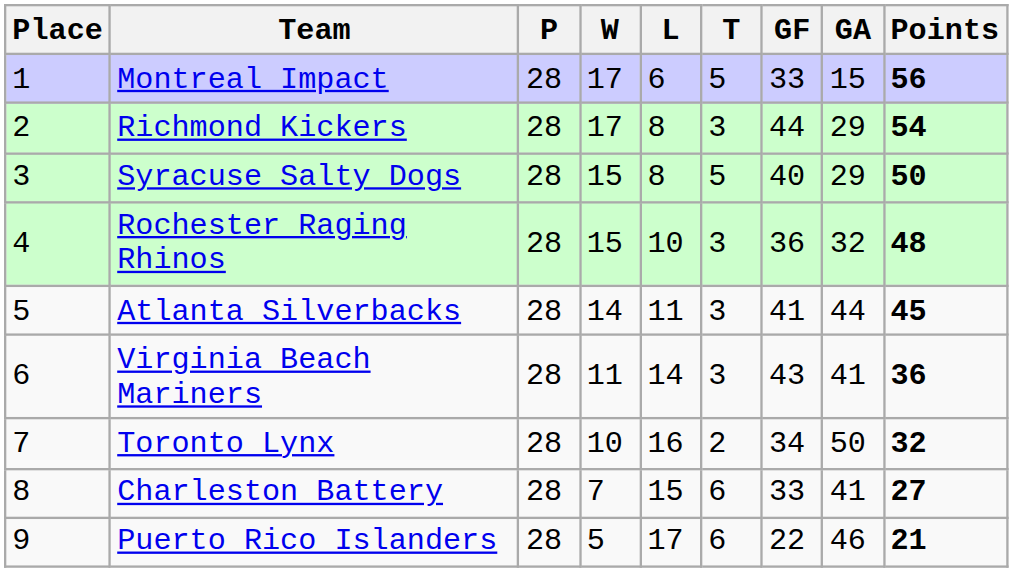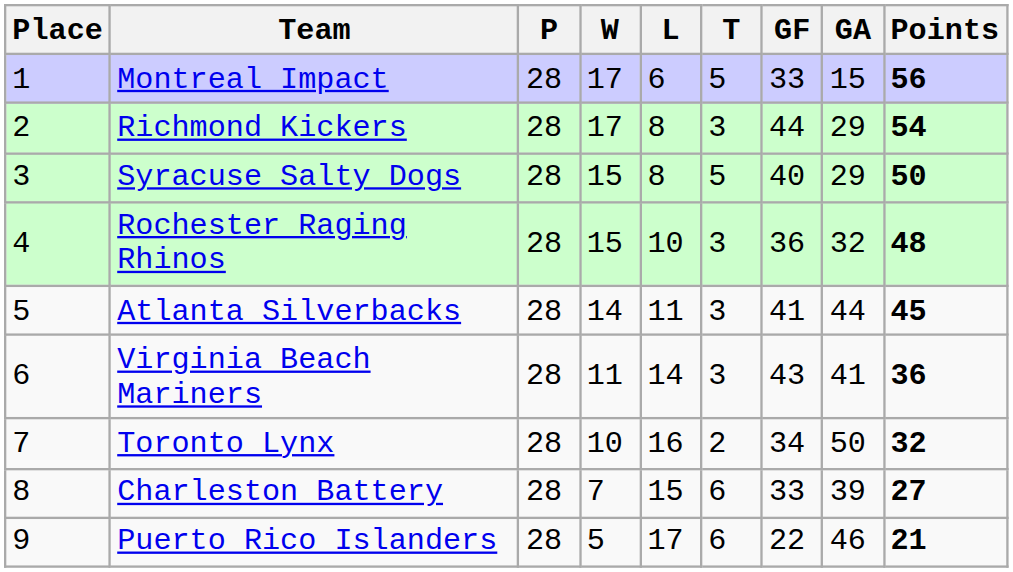Charleston Battery | GA: 41 -> 39
